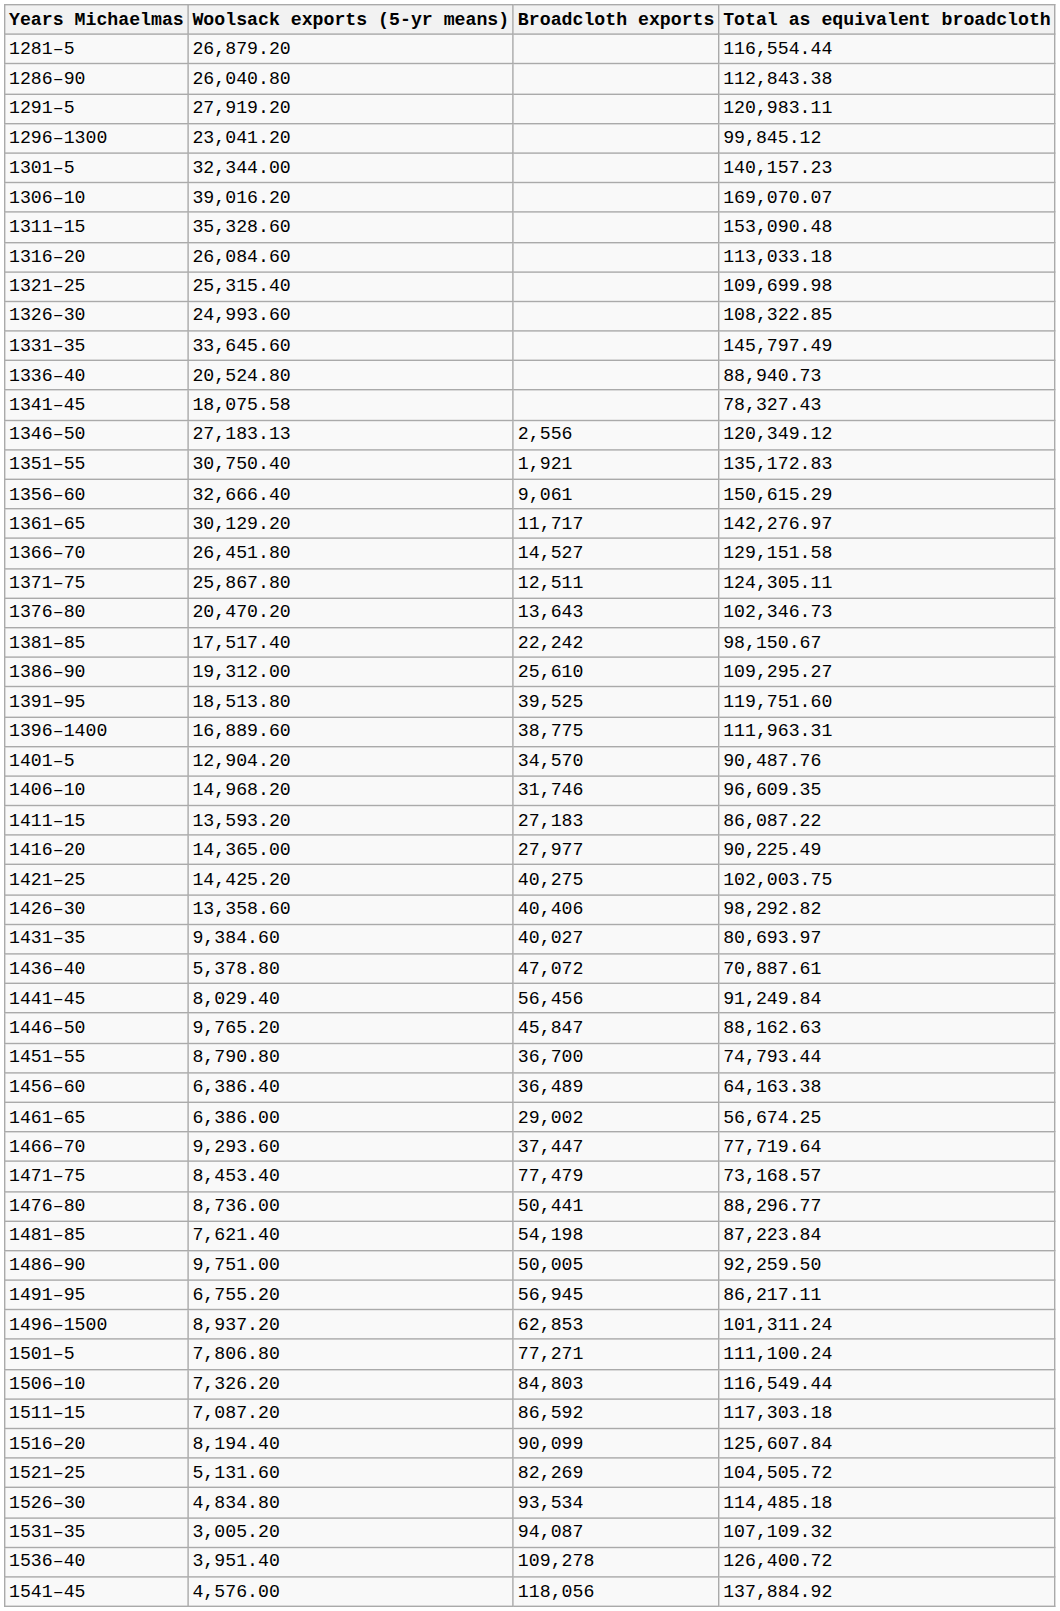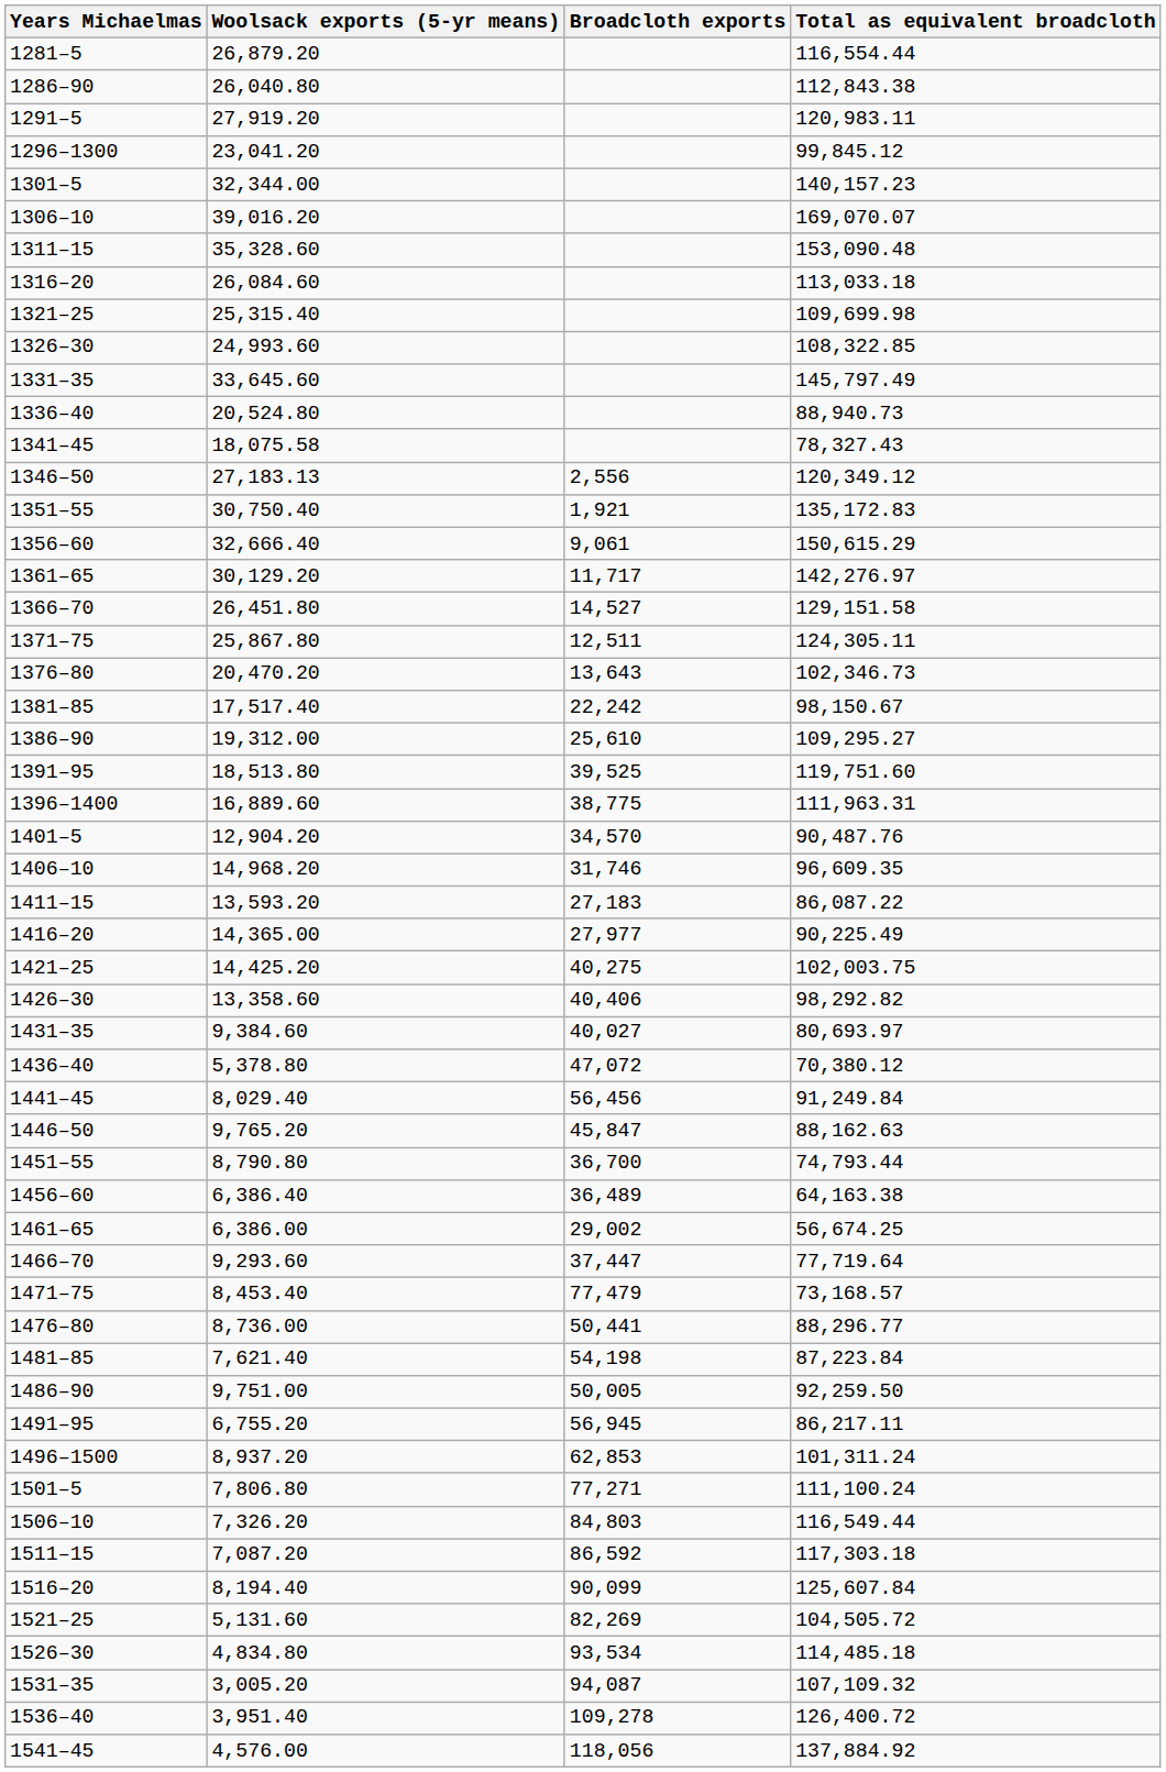1436–40 | Total as equivalent broadcloth: 70,887.61 -> 70,380.12
